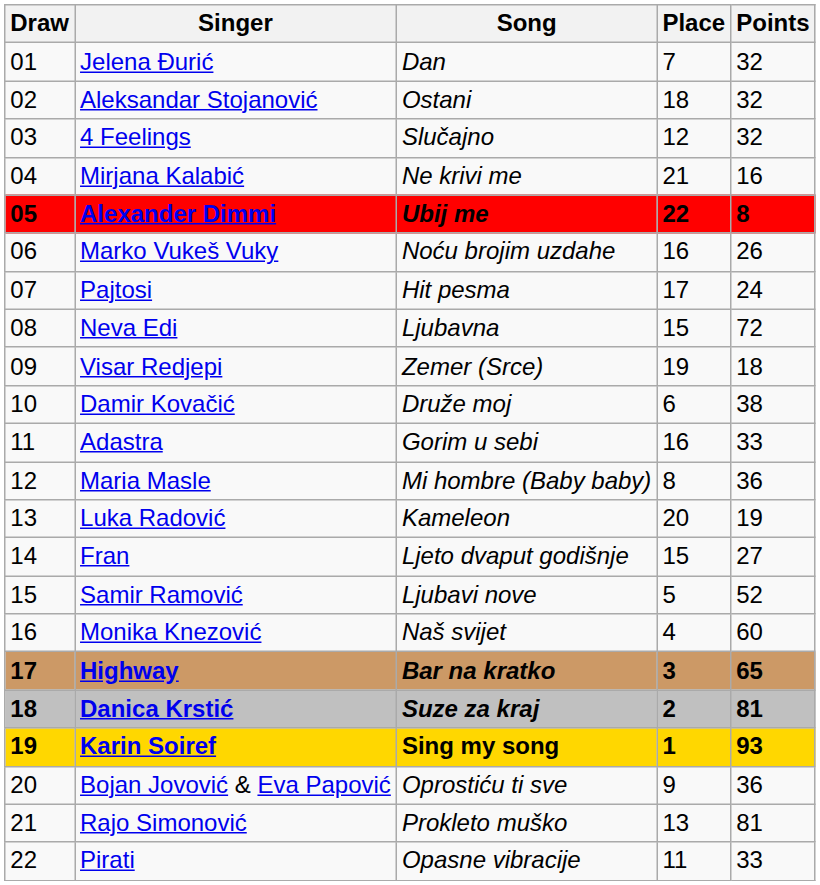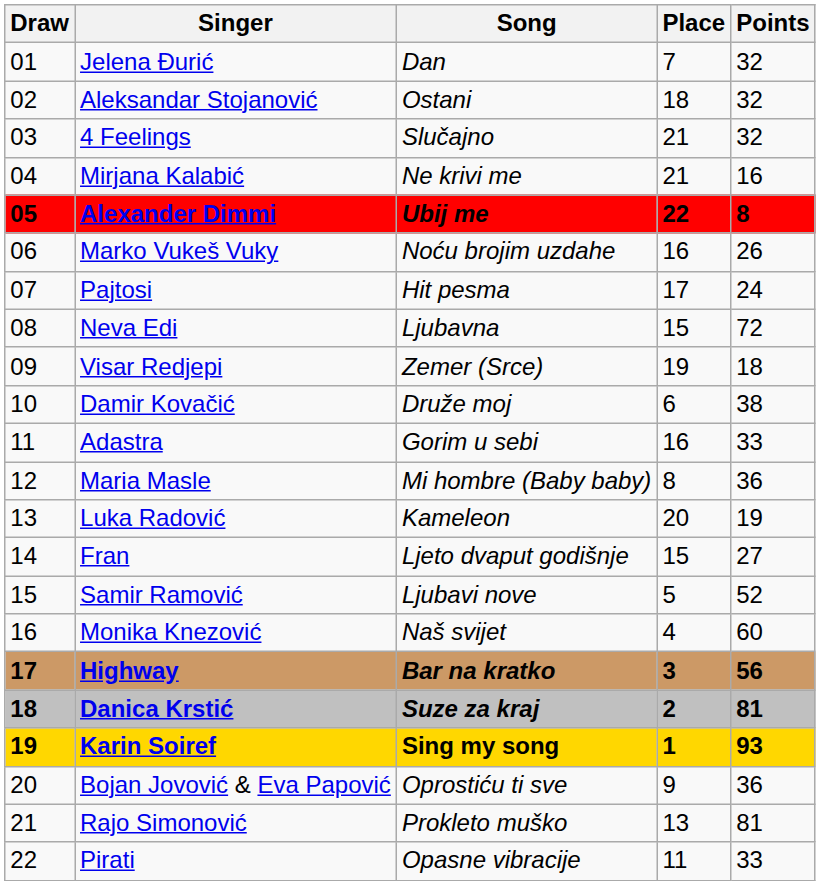4 Feelings | Place: 12 -> 21
Highway | Points: 65 -> 56
